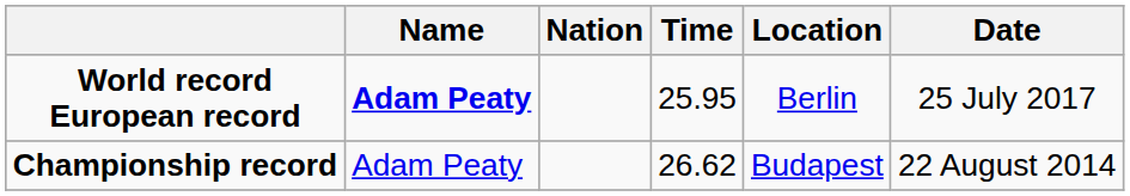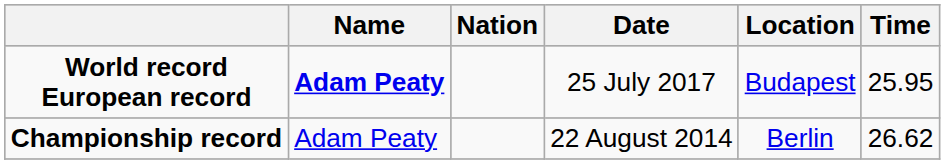columns swapped: Time <-> Date
World record European record | Location: Berlin -> Budapest
Championship record | Location: Budapest -> Berlin
